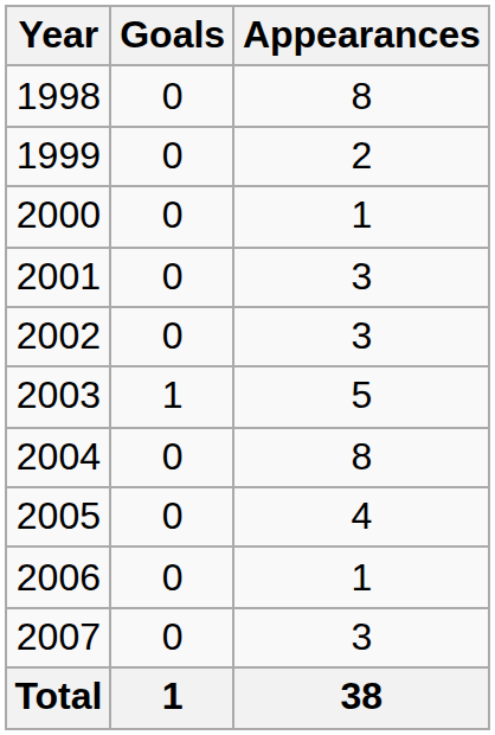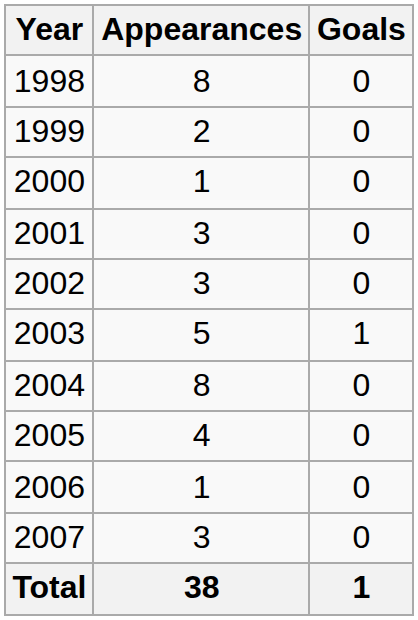columns swapped: Appearances <-> Goals
